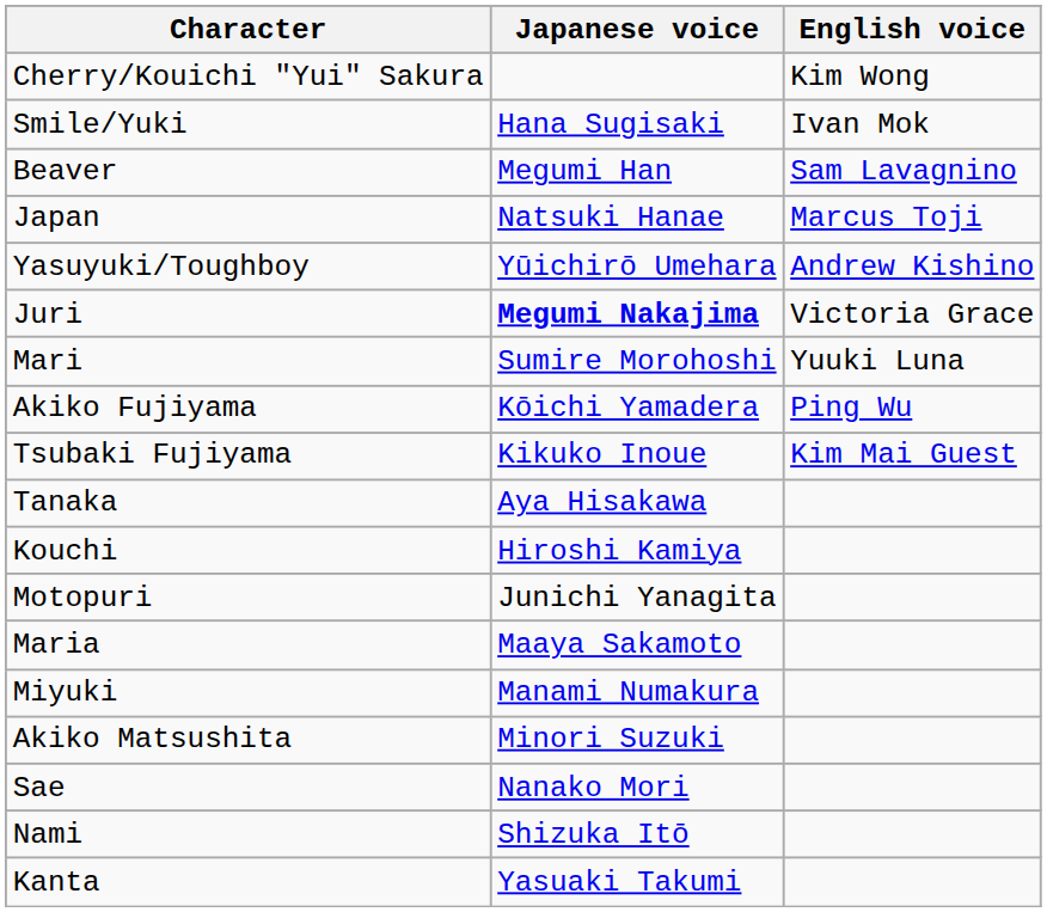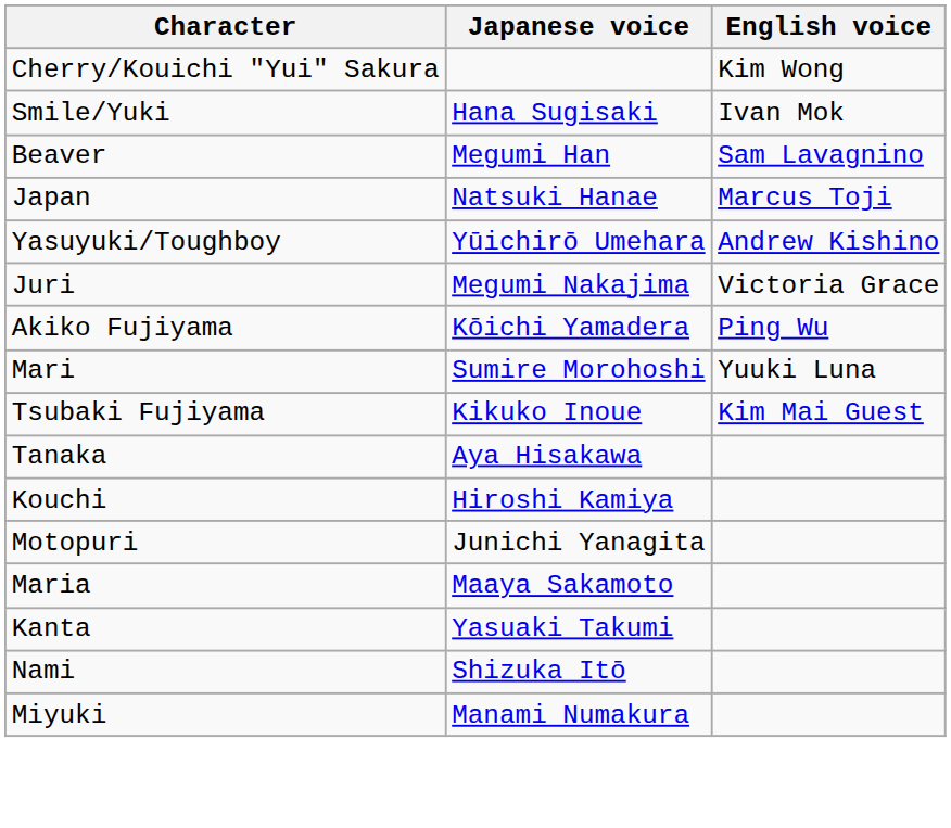Juri | Japanese voice: bold -> normal
rows swapped: Mari <-> Akiko Fujiyama
rows swapped: Miyuki <-> Kanta
- row: Akiko Matsushita | Minori Suzuki
- row: Sae | Nanako Mori
